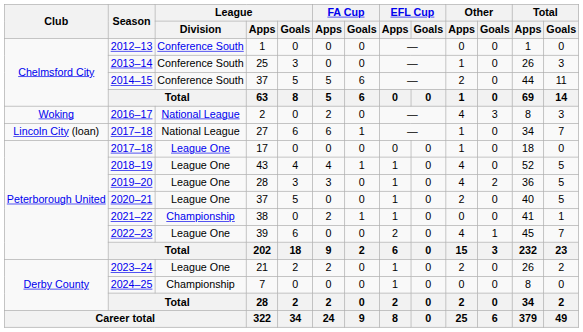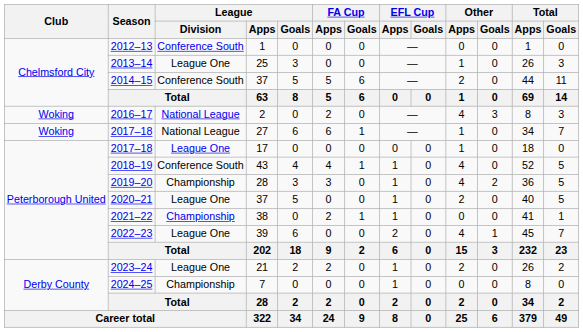2013–14 | League / Division: Conference South -> League One
2017–18 / 27 | Club: Lincoln City (loan) -> Woking
2018–19 | League / Division: League One -> Conference South
2019–20 | League / Division: League One -> Championship
